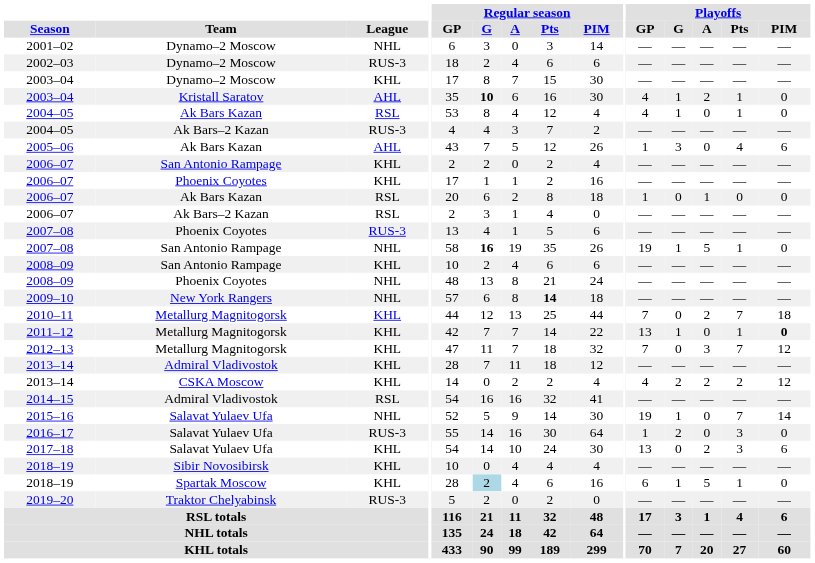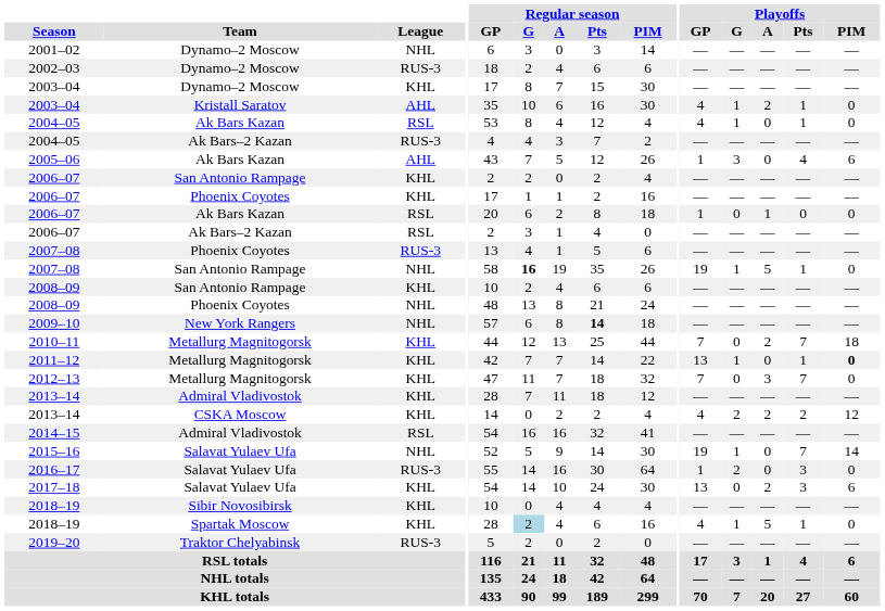2003–04 / Kristall Saratov | Regular season / G: bold -> normal
2012–13 | Playoffs / PIM: 12 -> 0
2018–19 / Spartak Moscow | Playoffs / GP: 6 -> 4
